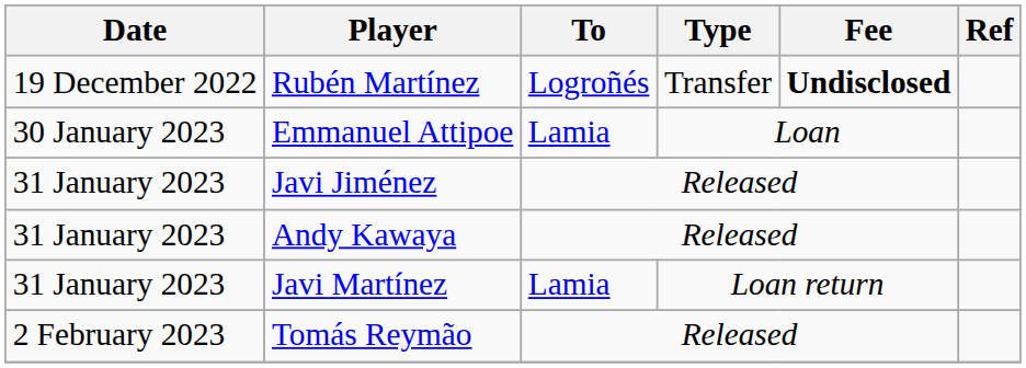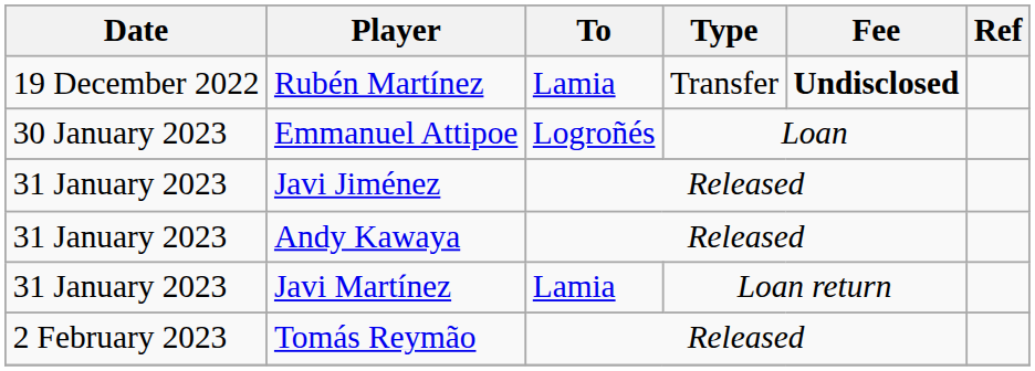Rubén Martínez | To: Logroñés -> Lamia
Emmanuel Attipoe | To: Lamia -> Logroñés
